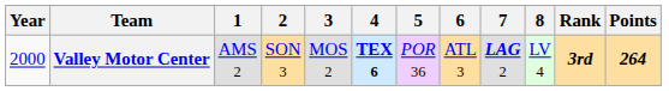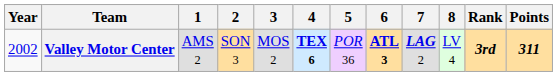Valley Motor Center | Year: 2000 -> 2002
Valley Motor Center | 6: normal -> bold
Valley Motor Center | Points: 264 -> 311
